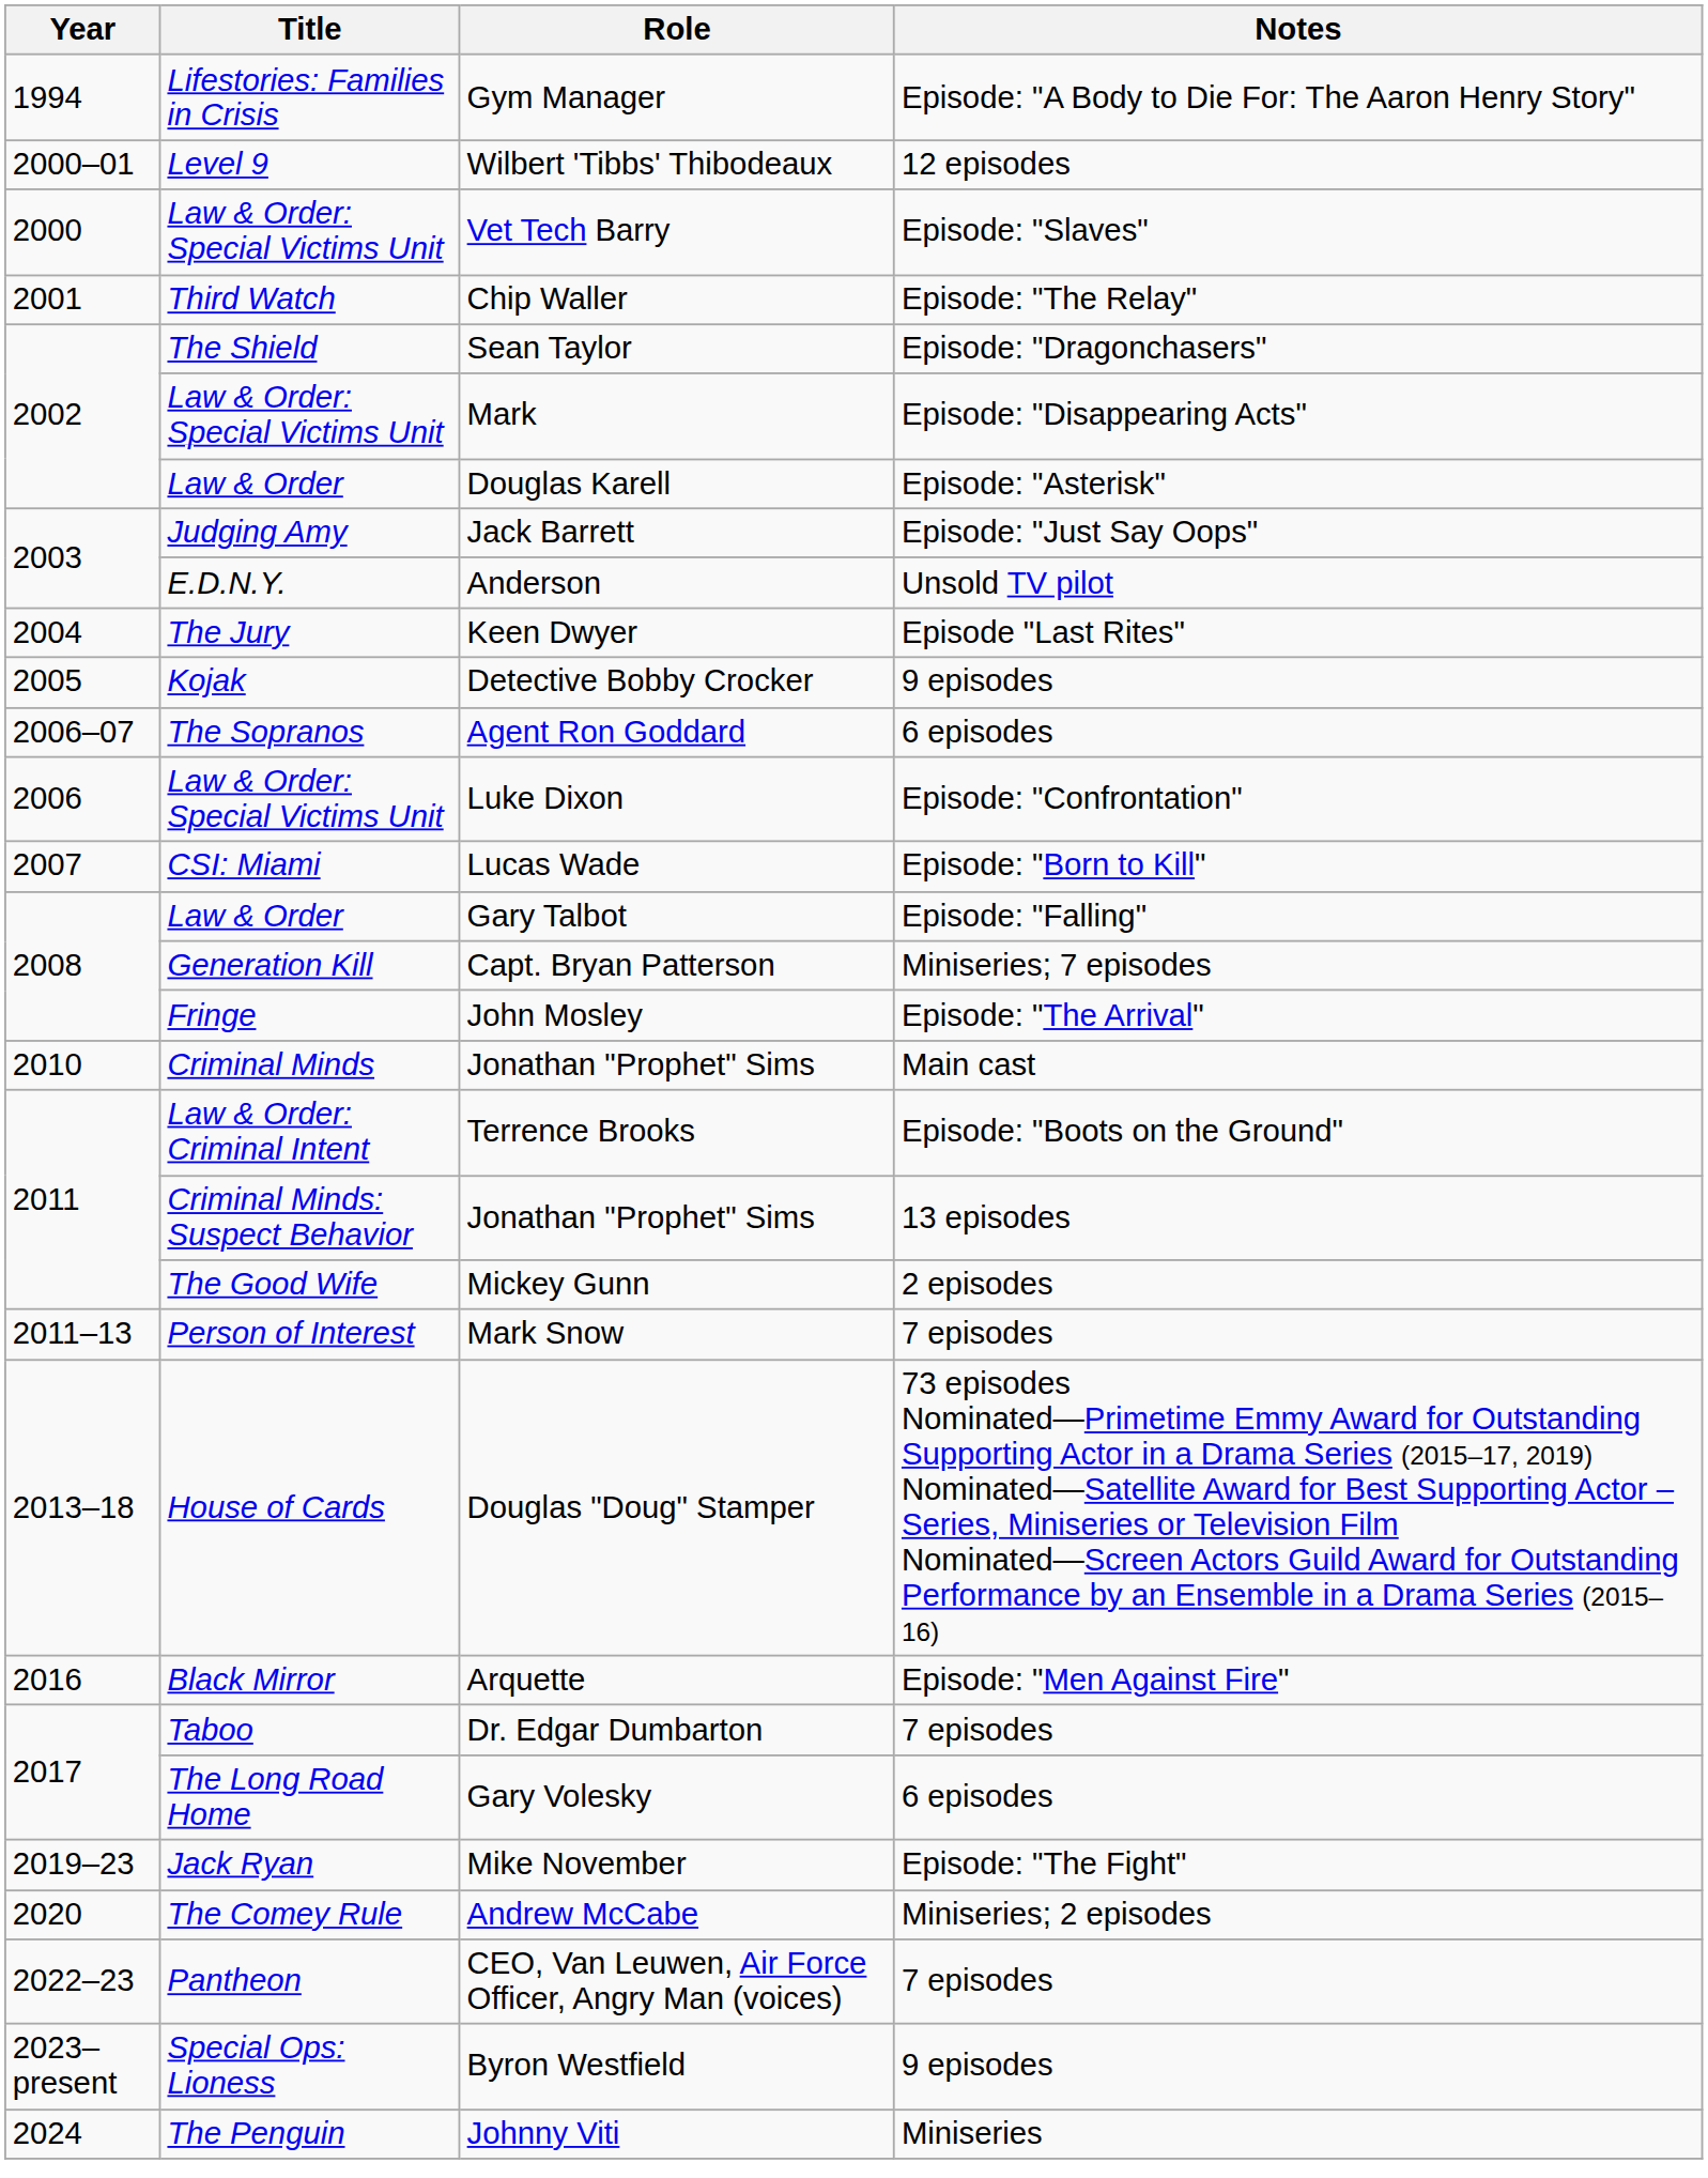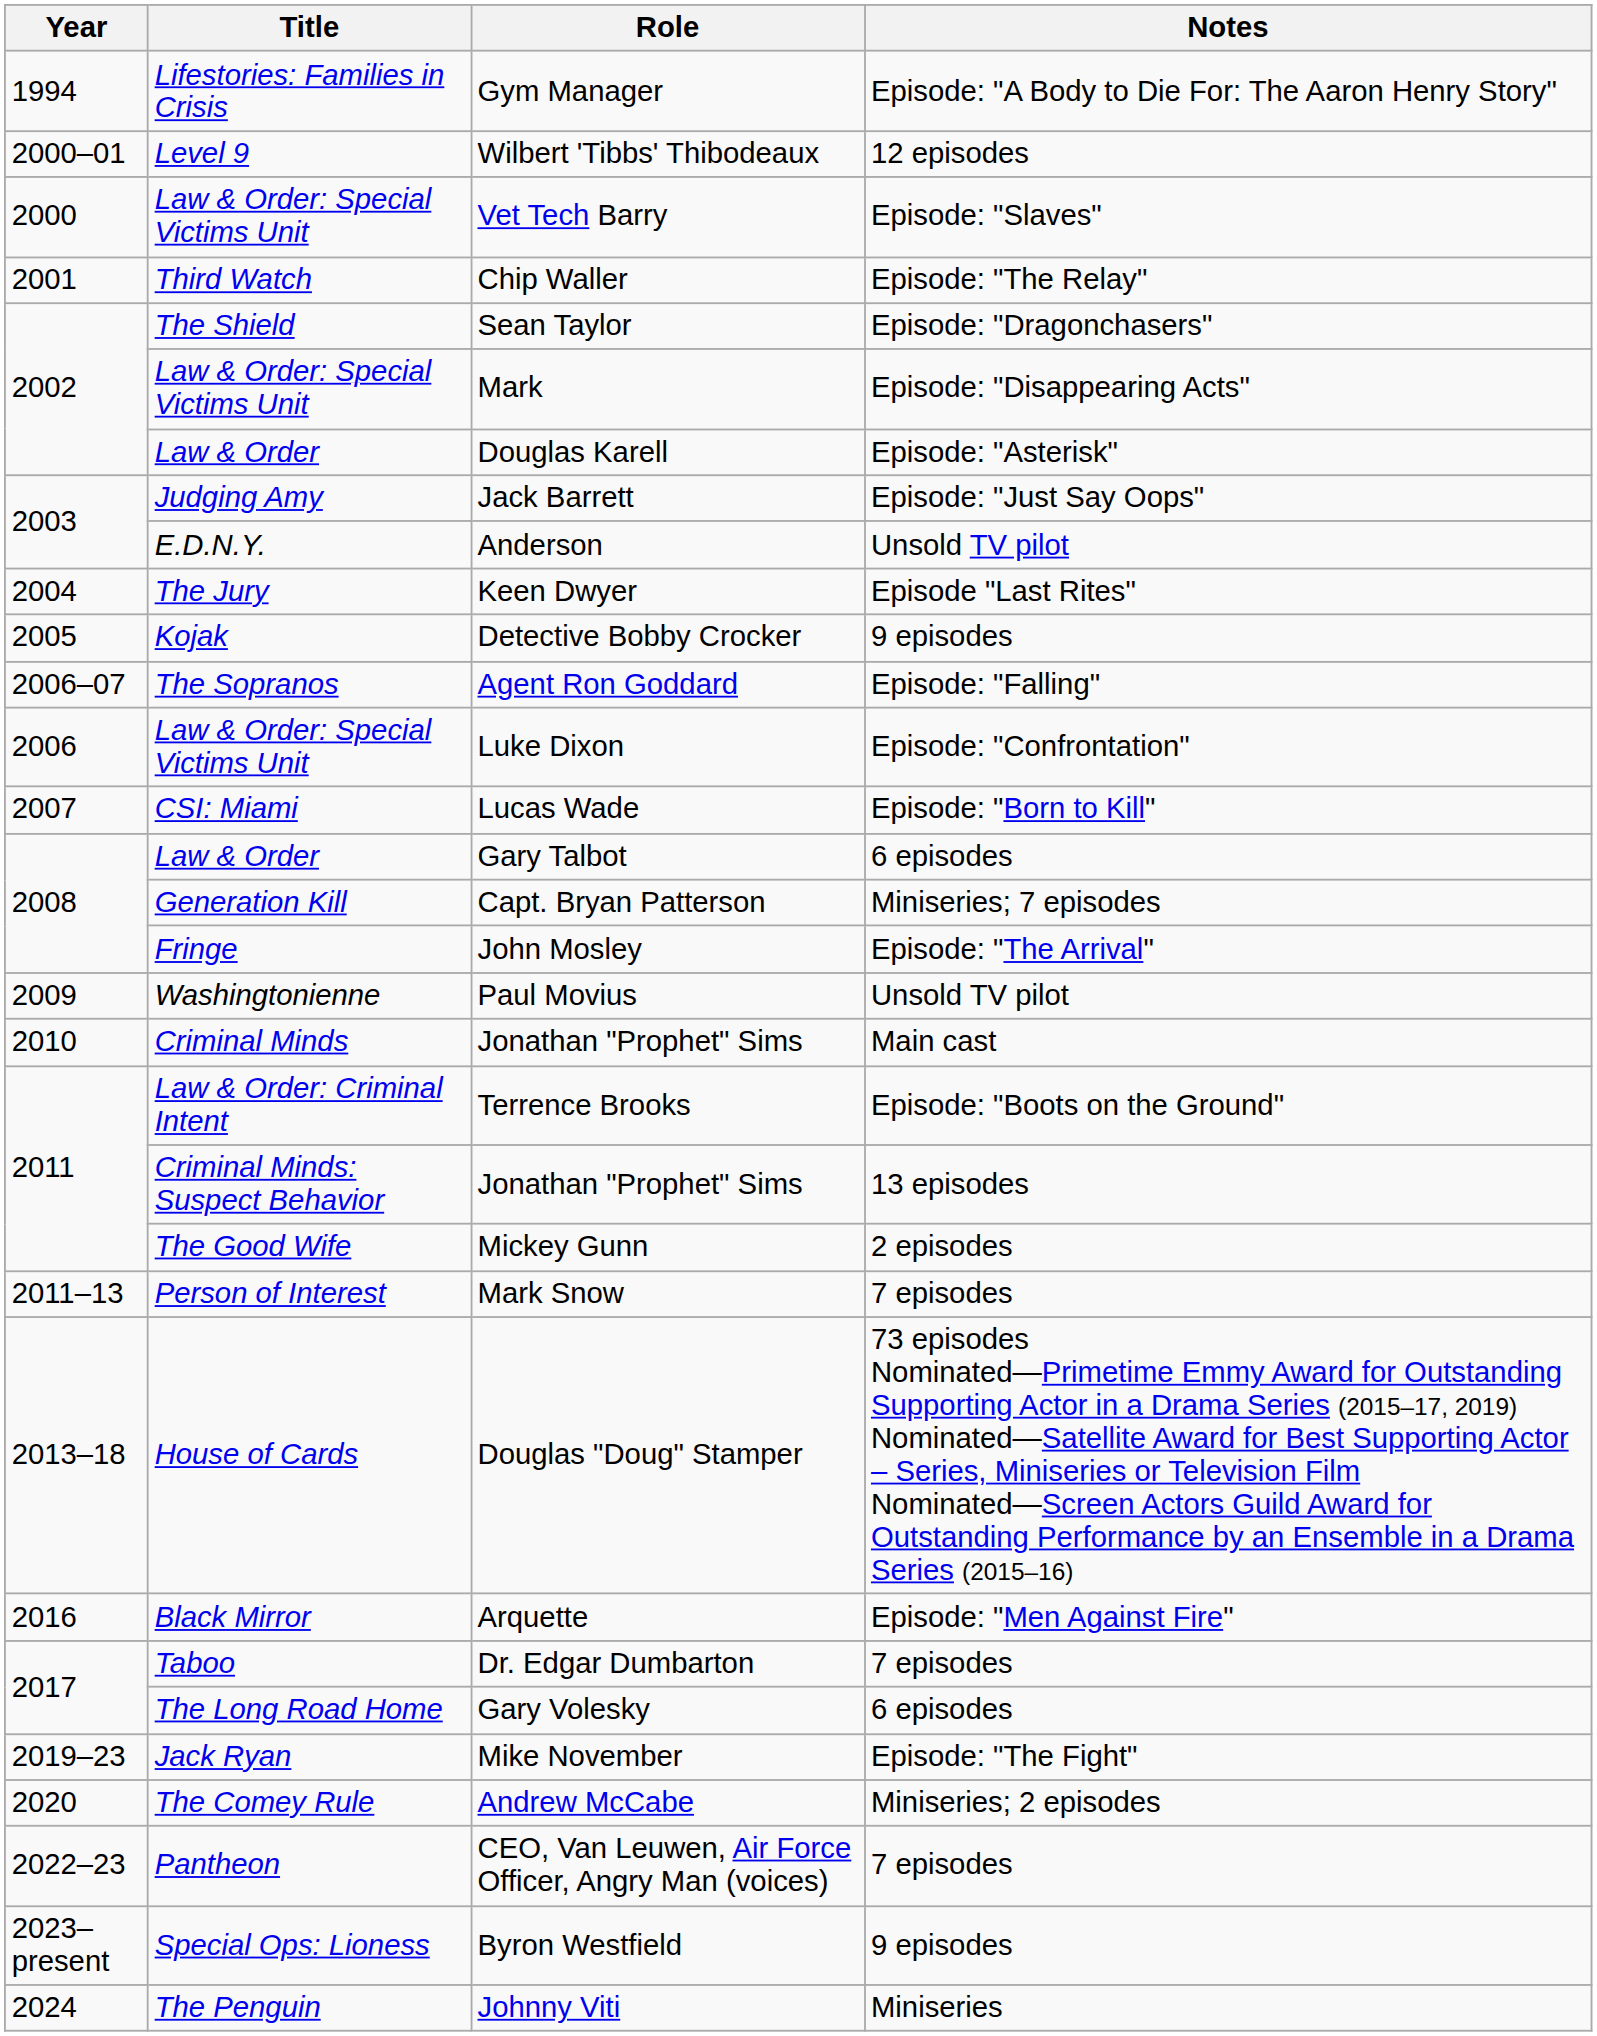Agent Ron Goddard | Notes: 6 episodes -> Episode: "Falling"
Gary Talbot | Notes: Episode: "Falling" -> 6 episodes
+ row: 2009 | Washingtonienne | Paul Movius | Unsold TV pilot
